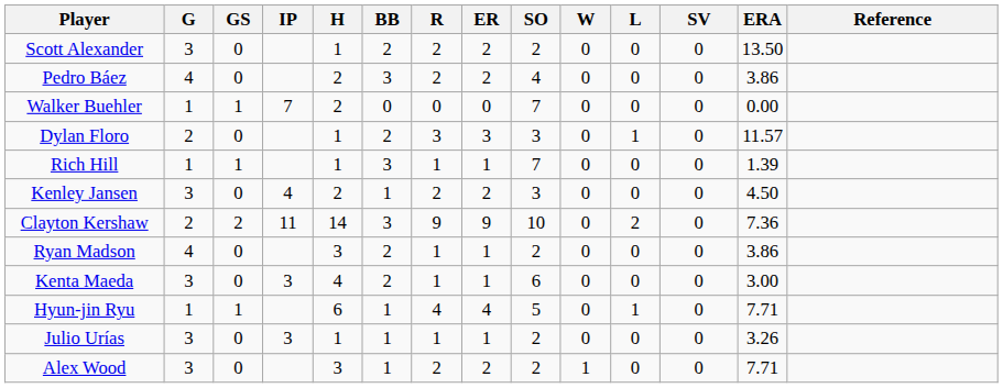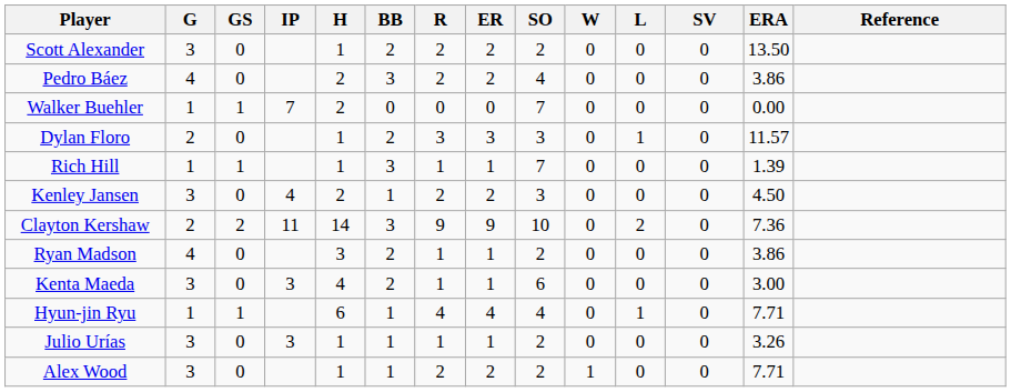Hyun-jin Ryu | SO: 5 -> 4
Alex Wood | H: 3 -> 1
